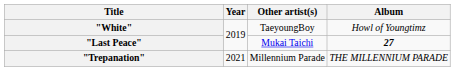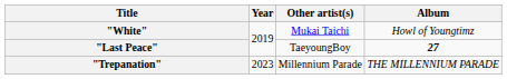"White" | Other artist(s): TaeyoungBoy -> Mukai Taichi
"Last Peace" | Other artist(s): Mukai Taichi -> TaeyoungBoy
"Trepanation" | Year: 2021 -> 2023
